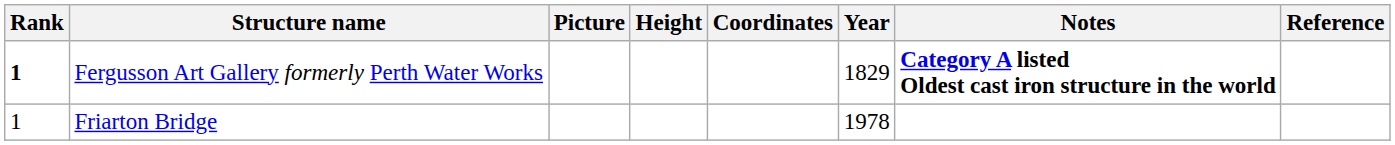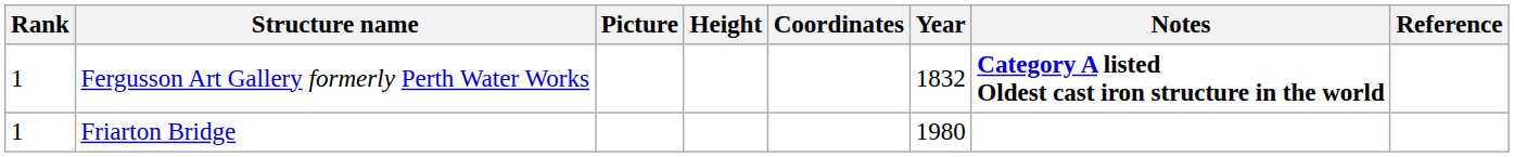Fergusson Art Gallery formerly Perth Water Works | Rank: bold -> normal
Fergusson Art Gallery formerly Perth Water Works | Year: 1829 -> 1832
Friarton Bridge | Year: 1978 -> 1980
